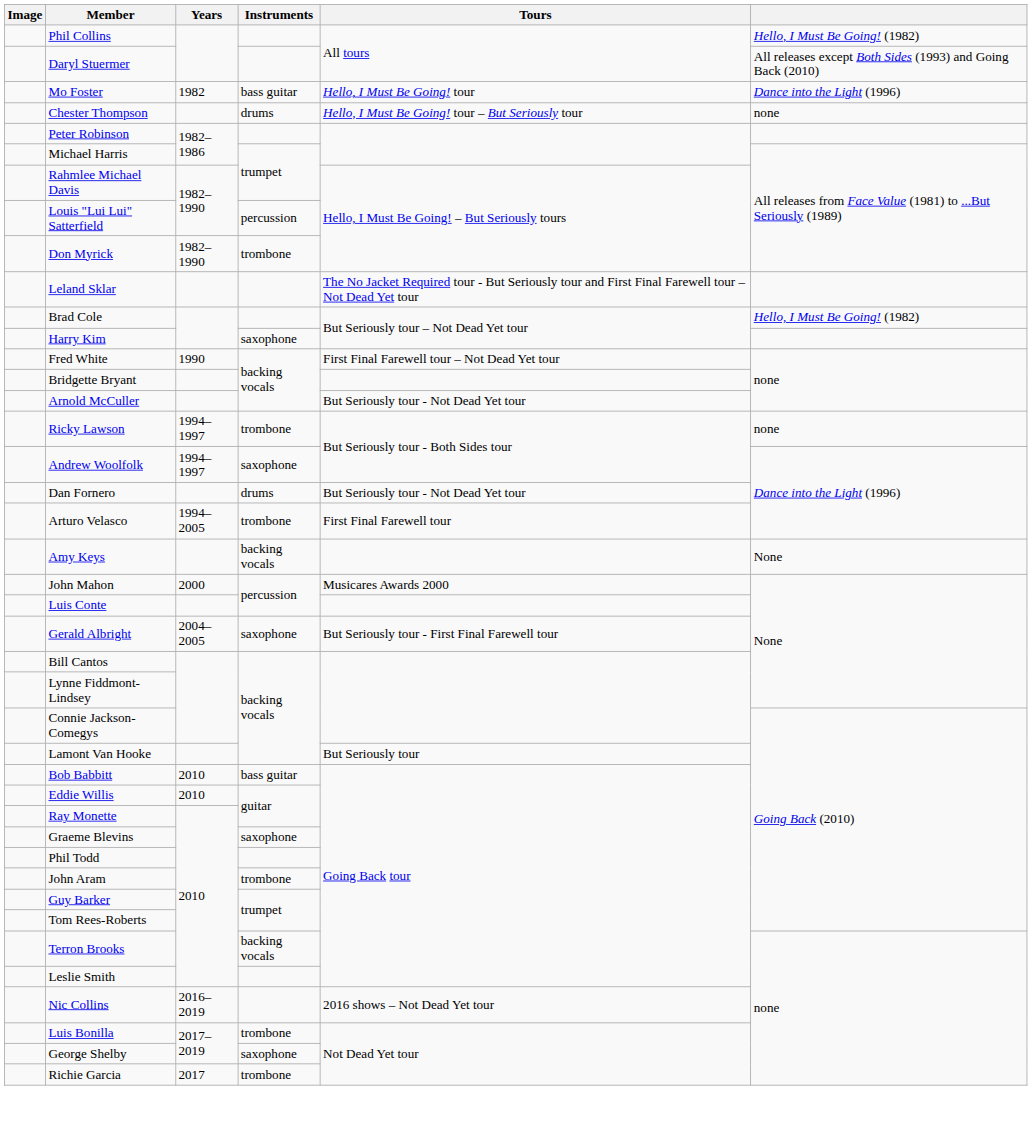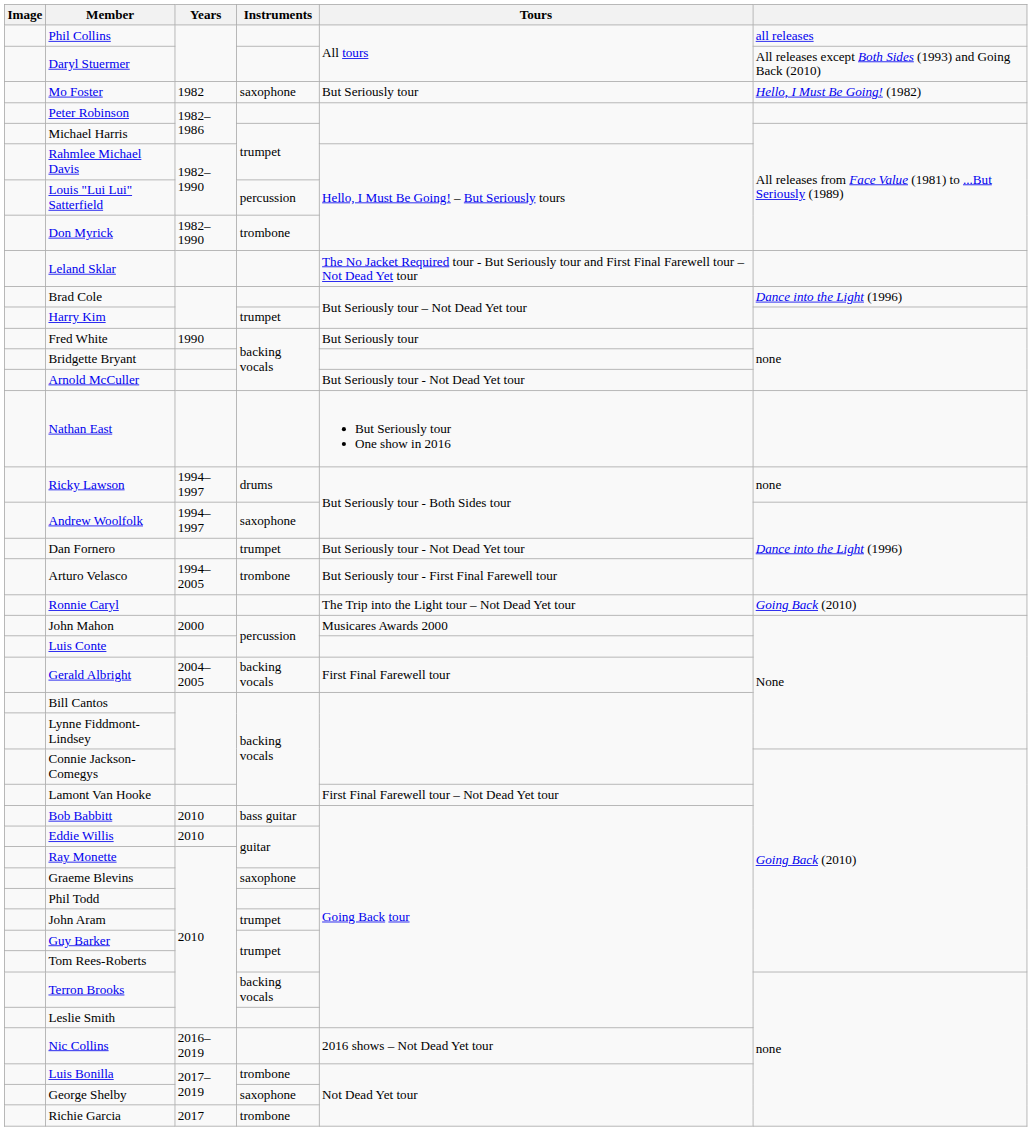Phil Collins | column 6: Hello, I Must Be Going! (1982) -> all releases
Mo Foster | Instruments: bass guitar -> saxophone
Mo Foster | Tours: Hello, I Must Be Going! tour -> But Seriously tour
Mo Foster | column 6: Dance into the Light (1996) -> Hello, I Must Be Going! (1982)
- row: Chester Thompson | drums | Hello, I Must Be Going! tour – But Seriously tour | none
Brad Cole | column 6: Hello, I Must Be Going! (1982) -> Dance into the Light (1996)
Harry Kim | Instruments: saxophone -> trumpet
Fred White | Tours: First Final Farewell tour – Not Dead Yet tour -> But Seriously tour
+ row: Nathan East | But Seriously tour One show in 2016
Ricky Lawson | Instruments: trombone -> drums
Dan Fornero | Instruments: drums -> trumpet
Arturo Velasco | Tours: First Final Farewell tour -> But Seriously tour - First Final Farewell tour
- row: Amy Keys | backing vocals | None
+ row: Ronnie Caryl | The Trip into the Light tour – Not Dead Yet tour | Going Back (2010)
Gerald Albright | Instruments: saxophone -> backing vocals
Gerald Albright | Tours: But Seriously tour - First Final Farewell tour -> First Final Farewell tour
Lamont Van Hooke | Tours: But Seriously tour -> First Final Farewell tour – Not Dead Yet tour
John Aram | Instruments: trombone -> trumpet
